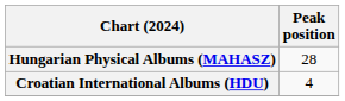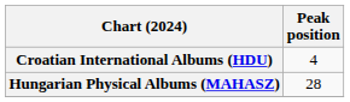rows swapped: Croatian International Albums (HDU) <-> Hungarian Physical Albums (MAHASZ)
